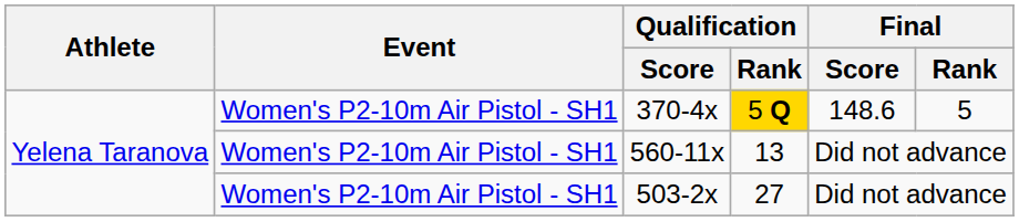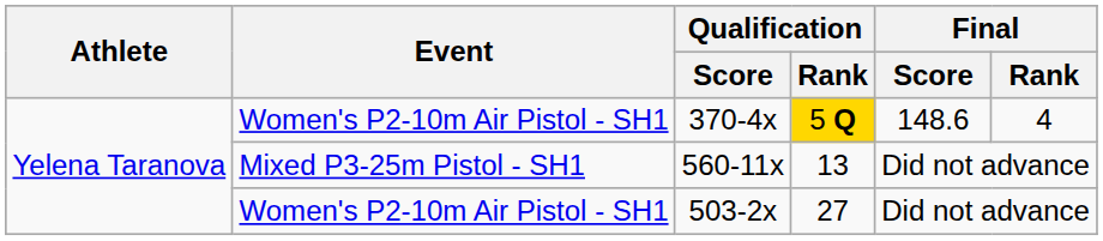370-4x | Final / Rank: 5 -> 4
560-11x | Event: Women's P2-10m Air Pistol - SH1 -> Mixed P3-25m Pistol - SH1
